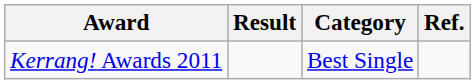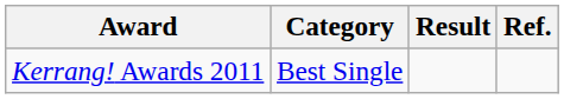columns swapped: Category <-> Result
